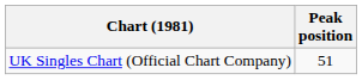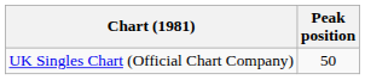UK Singles Chart (Official Chart Company) | Peak position: 51 -> 50
